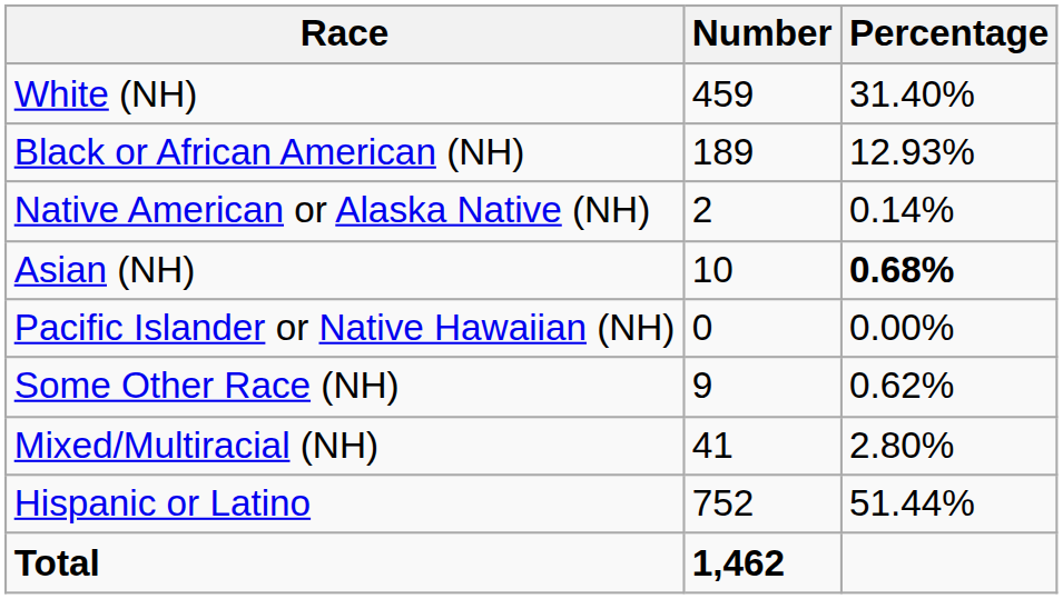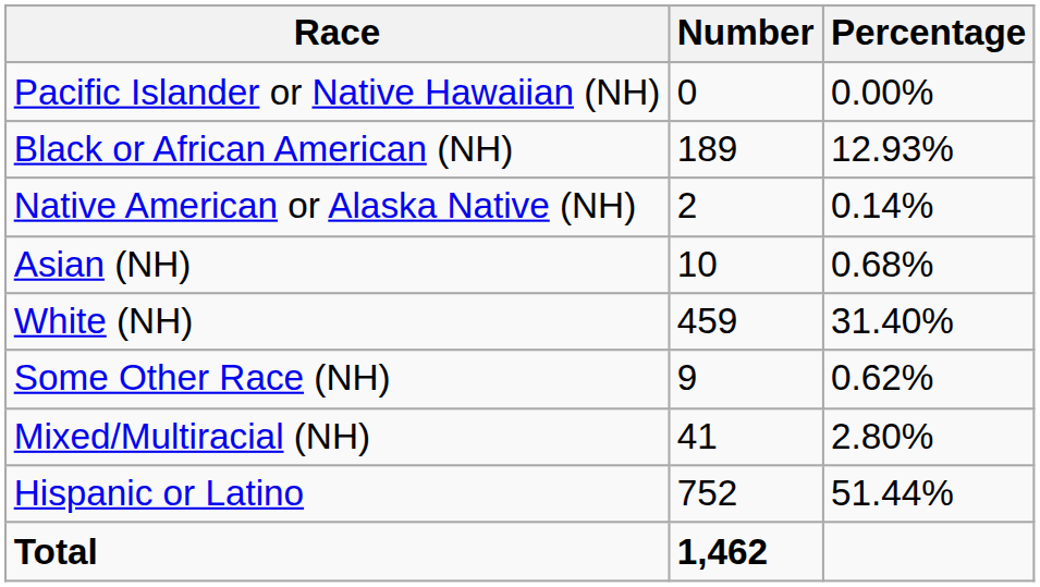rows swapped: White (NH) <-> Pacific Islander or Native Hawaiian (NH)
Asian (NH) | Percentage: bold -> normal
